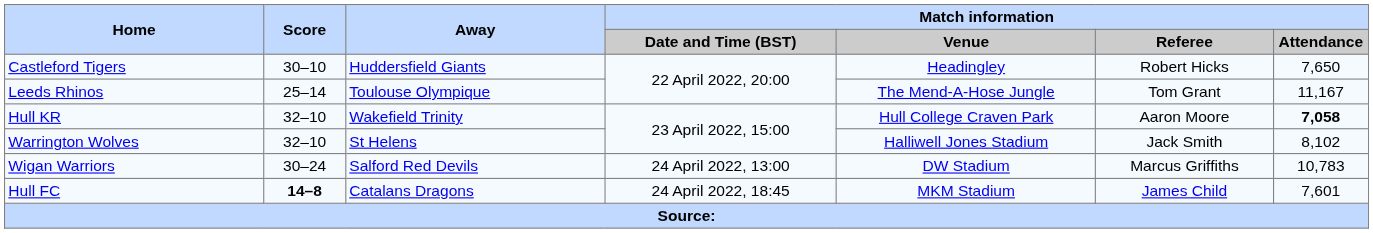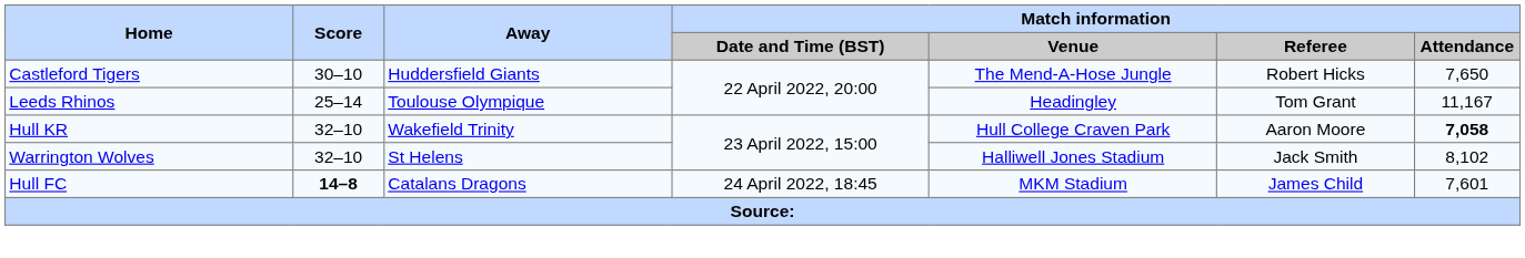Castleford Tigers | Match information / Venue: Headingley -> The Mend-A-Hose Jungle
Leeds Rhinos | Match information / Venue: The Mend-A-Hose Jungle -> Headingley
- row: Wigan Warriors | 30–24 | Salford Red Devils | 24 April 2022, 13:00 | DW Stadium | Marcus Griffiths | 10,783
